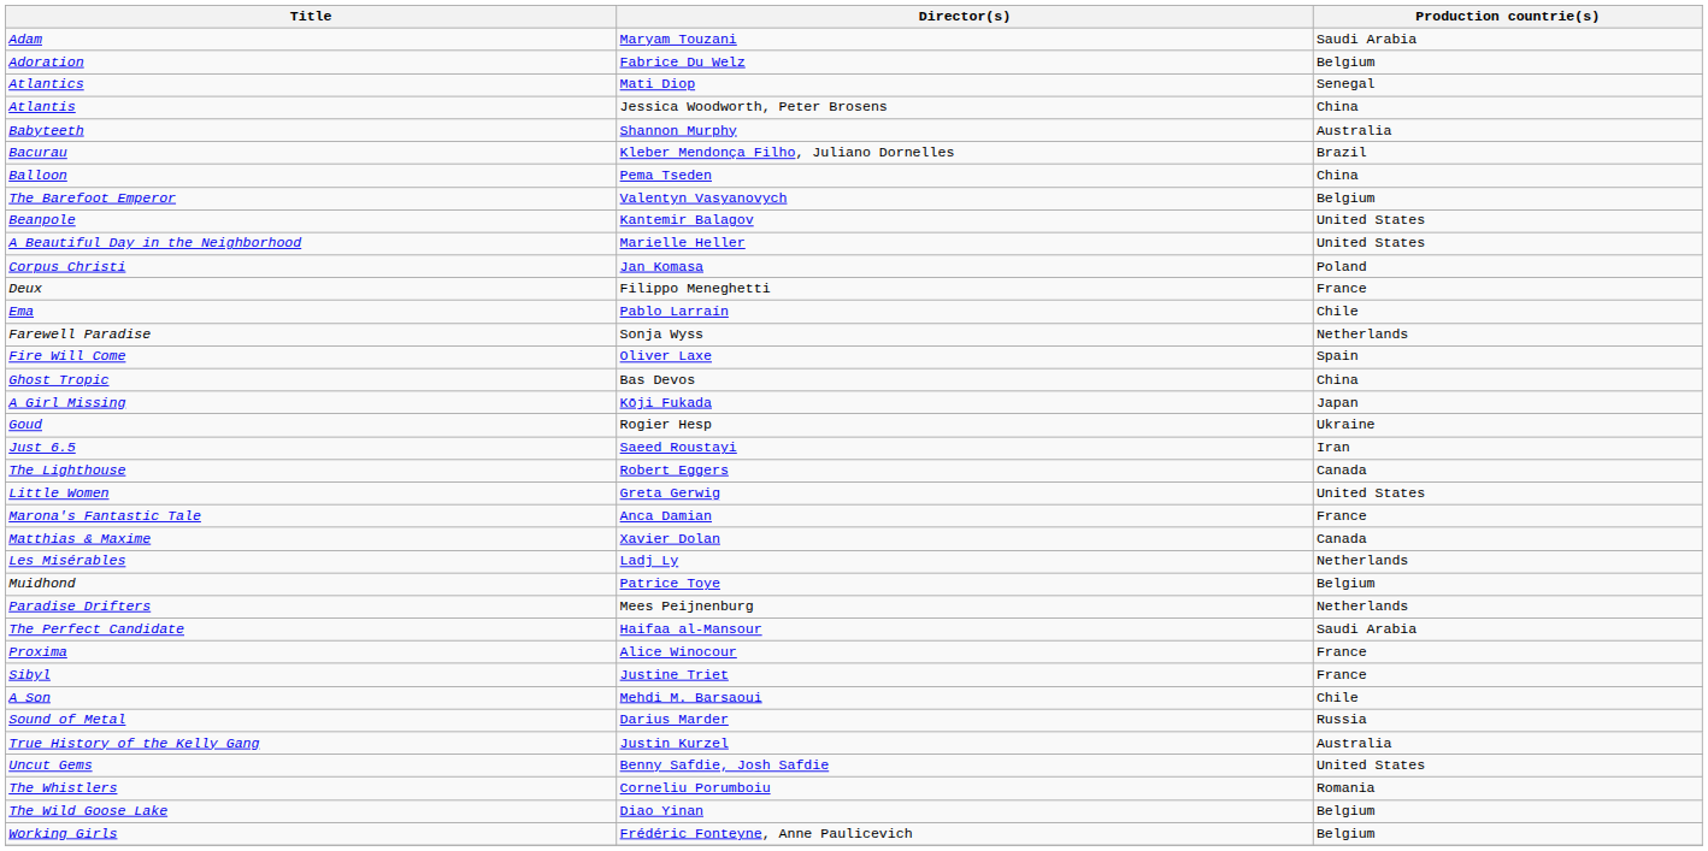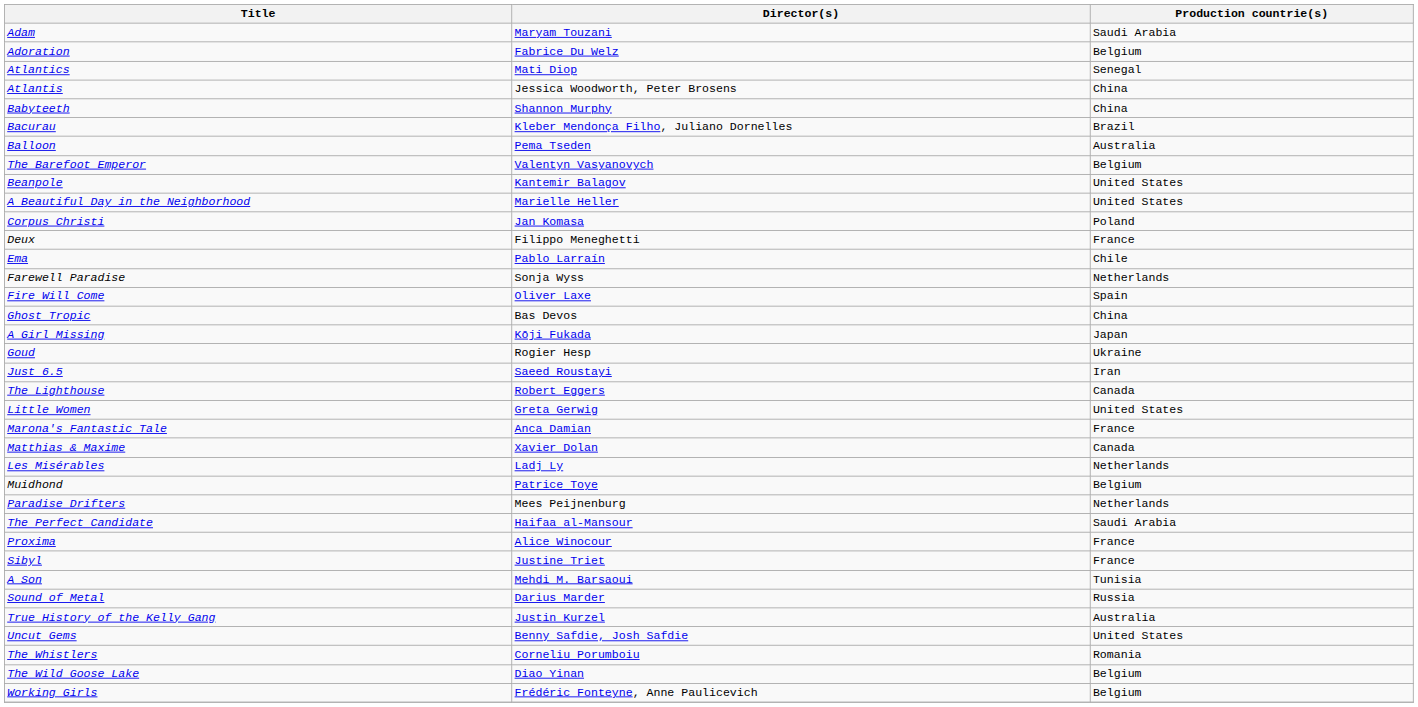Babyteeth | Production countrie(s): Australia -> China
Balloon | Production countrie(s): China -> Australia
A Son | Production countrie(s): Chile -> Tunisia
